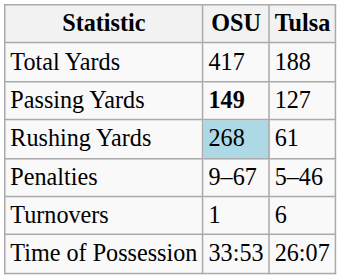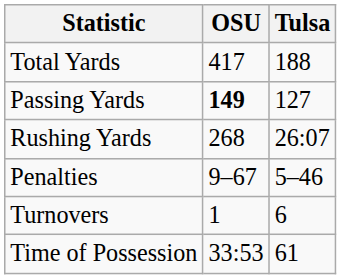Rushing Yards | OSU: lightblue background -> no background
Rushing Yards | Tulsa: 61 -> 26:07
Time of Possession | Tulsa: 26:07 -> 61
